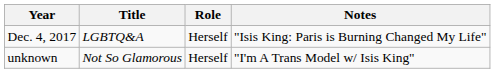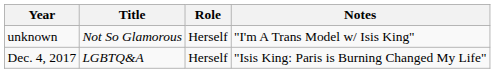rows swapped: Dec. 4, 2017 <-> unknown
